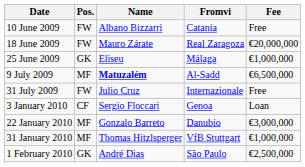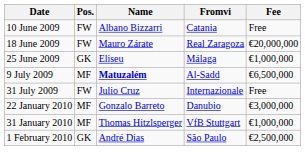- row: 3 January 2010 | CF | Sergio Floccari | Genoa | Loan
